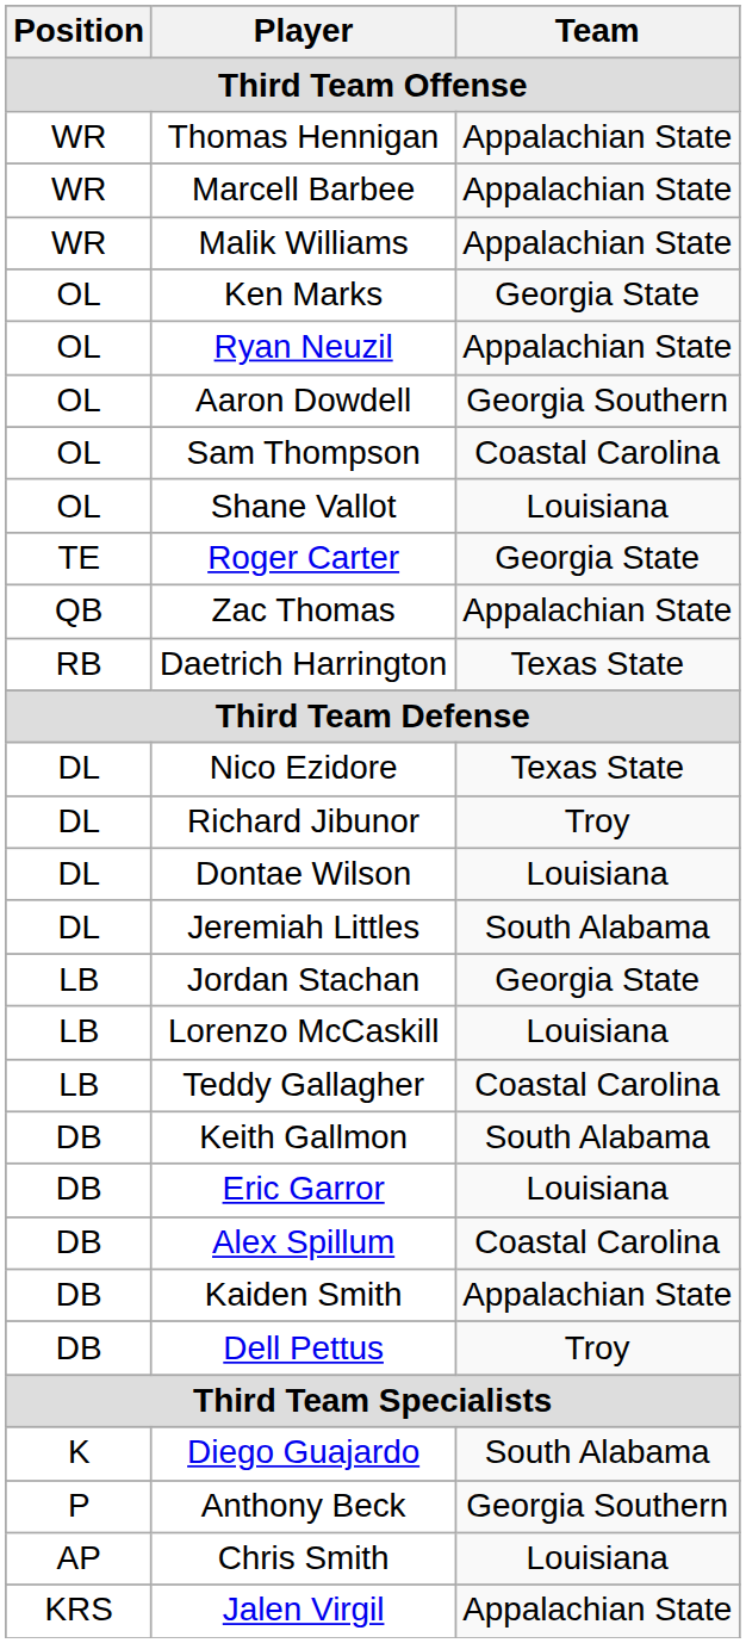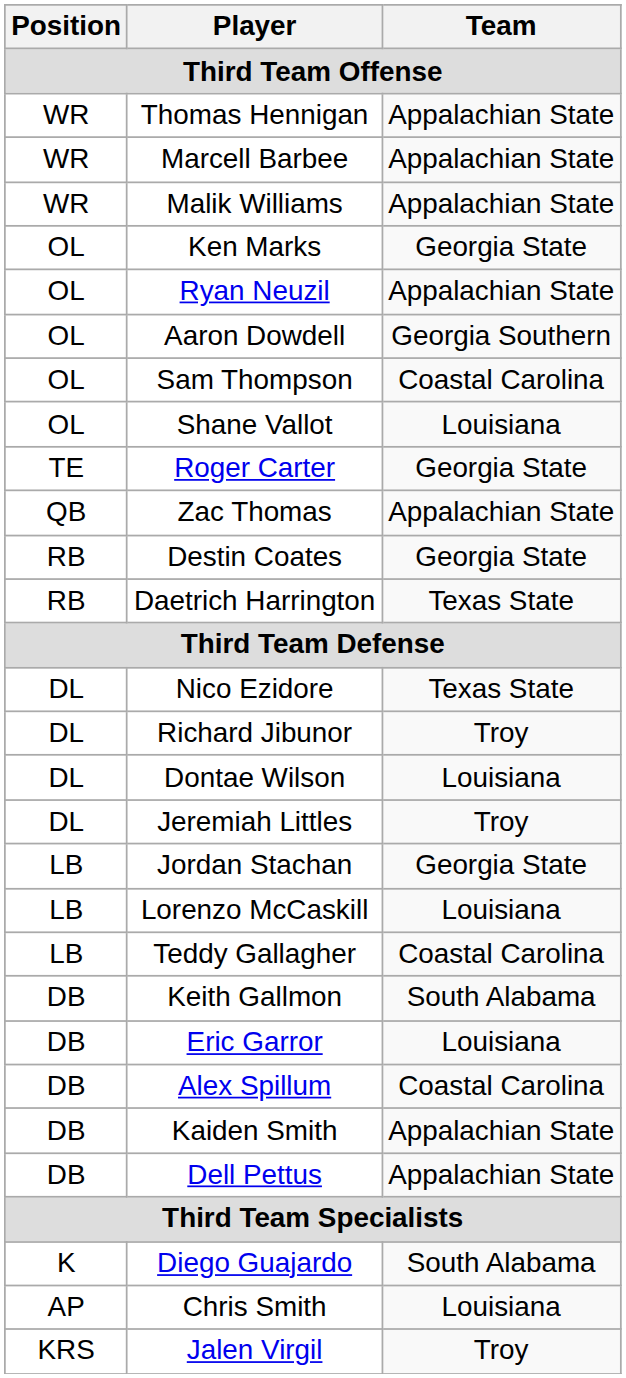+ row: RB | Destin Coates | Georgia State
Jeremiah Littles | Team: South Alabama -> Troy
Dell Pettus | Team: Troy -> Appalachian State
- row: P | Anthony Beck | Georgia Southern
Jalen Virgil | Team: Appalachian State -> Troy
